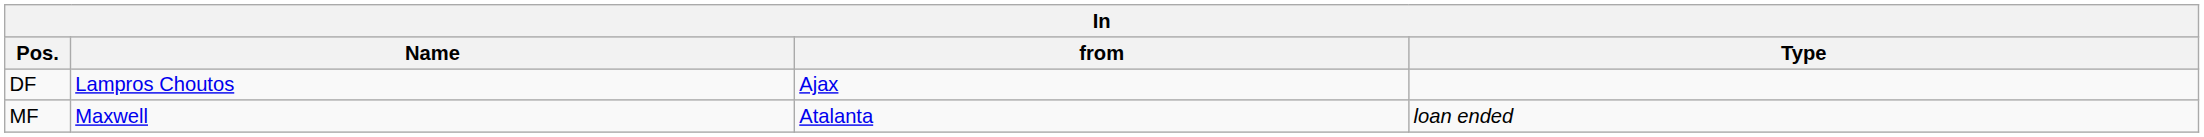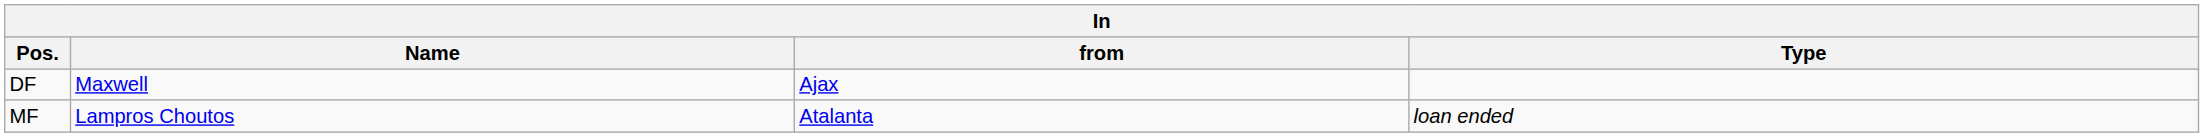DF | Name: Lampros Choutos -> Maxwell
MF | Name: Maxwell -> Lampros Choutos
